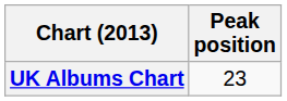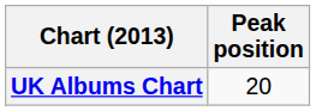UK Albums Chart | Peak position: 23 -> 20
